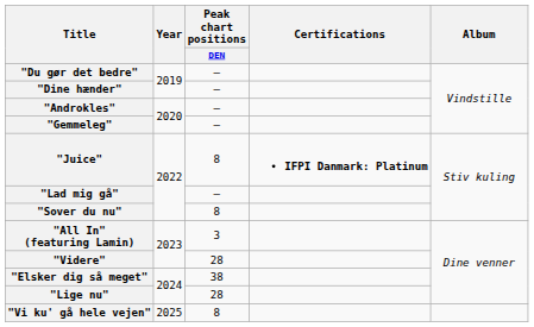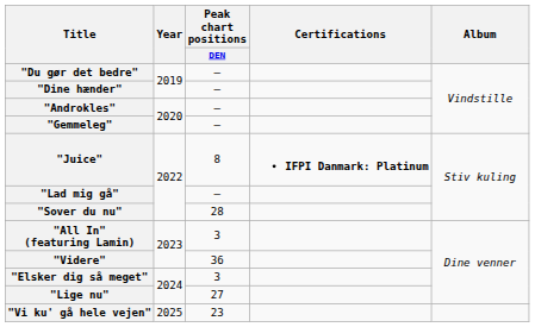"Sover du nu" | Peak chart positions / DEN: 8 -> 28
"Videre" | Peak chart positions / DEN: 28 -> 36
"Elsker dig så meget" | Peak chart positions / DEN: 38 -> 3
"Lige nu" | Peak chart positions / DEN: 28 -> 27
"Vi ku' gå hele vejen" | Peak chart positions / DEN: 8 -> 23
